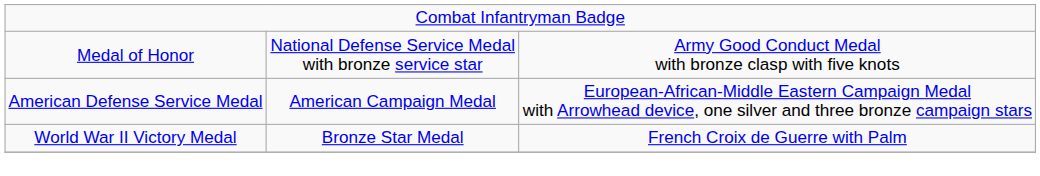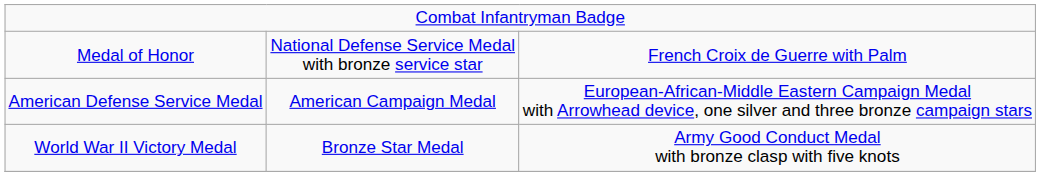Medal of Honor | column 3: Army Good Conduct Medal with bronze clasp with five knots -> French Croix de Guerre with Palm
World War II Victory Medal | column 3: French Croix de Guerre with Palm -> Army Good Conduct Medal with bronze clasp with five knots
